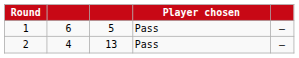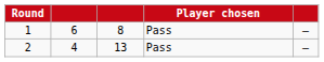1 | column 3: 5 -> 8
